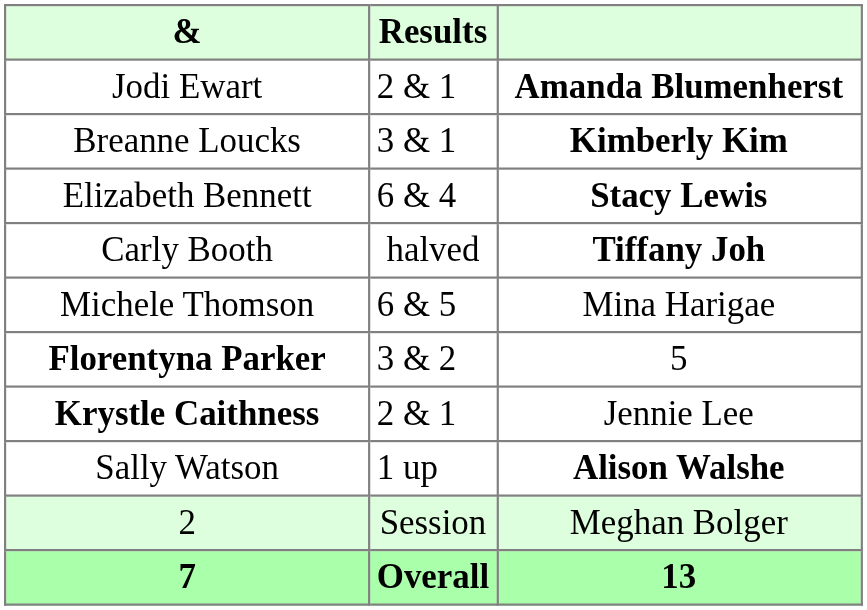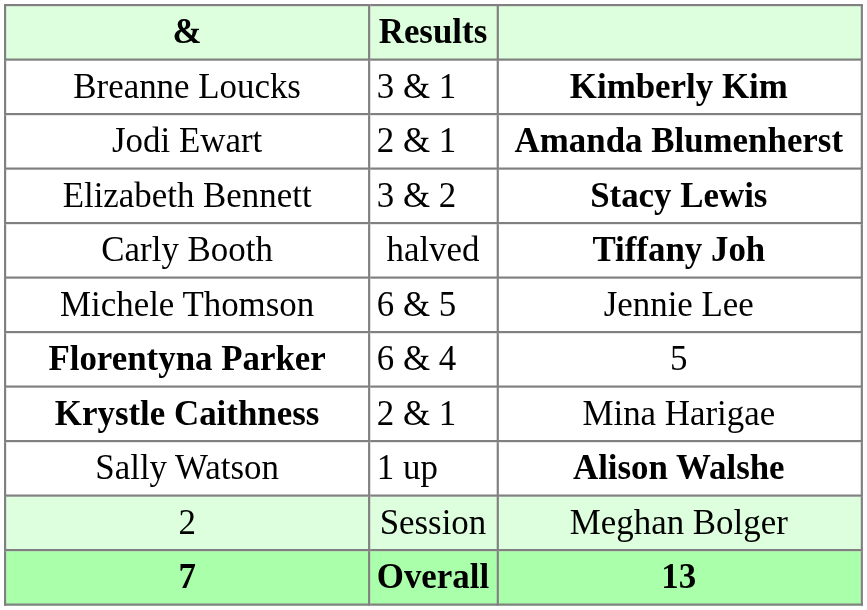rows swapped: Breanne Loucks <-> Jodi Ewart
Elizabeth Bennett | Results: 6 & 4 -> 3 & 2
Michele Thomson | column 3: Mina Harigae -> Jennie Lee
Florentyna Parker | Results: 3 & 2 -> 6 & 4
Krystle Caithness | column 3: Jennie Lee -> Mina Harigae
